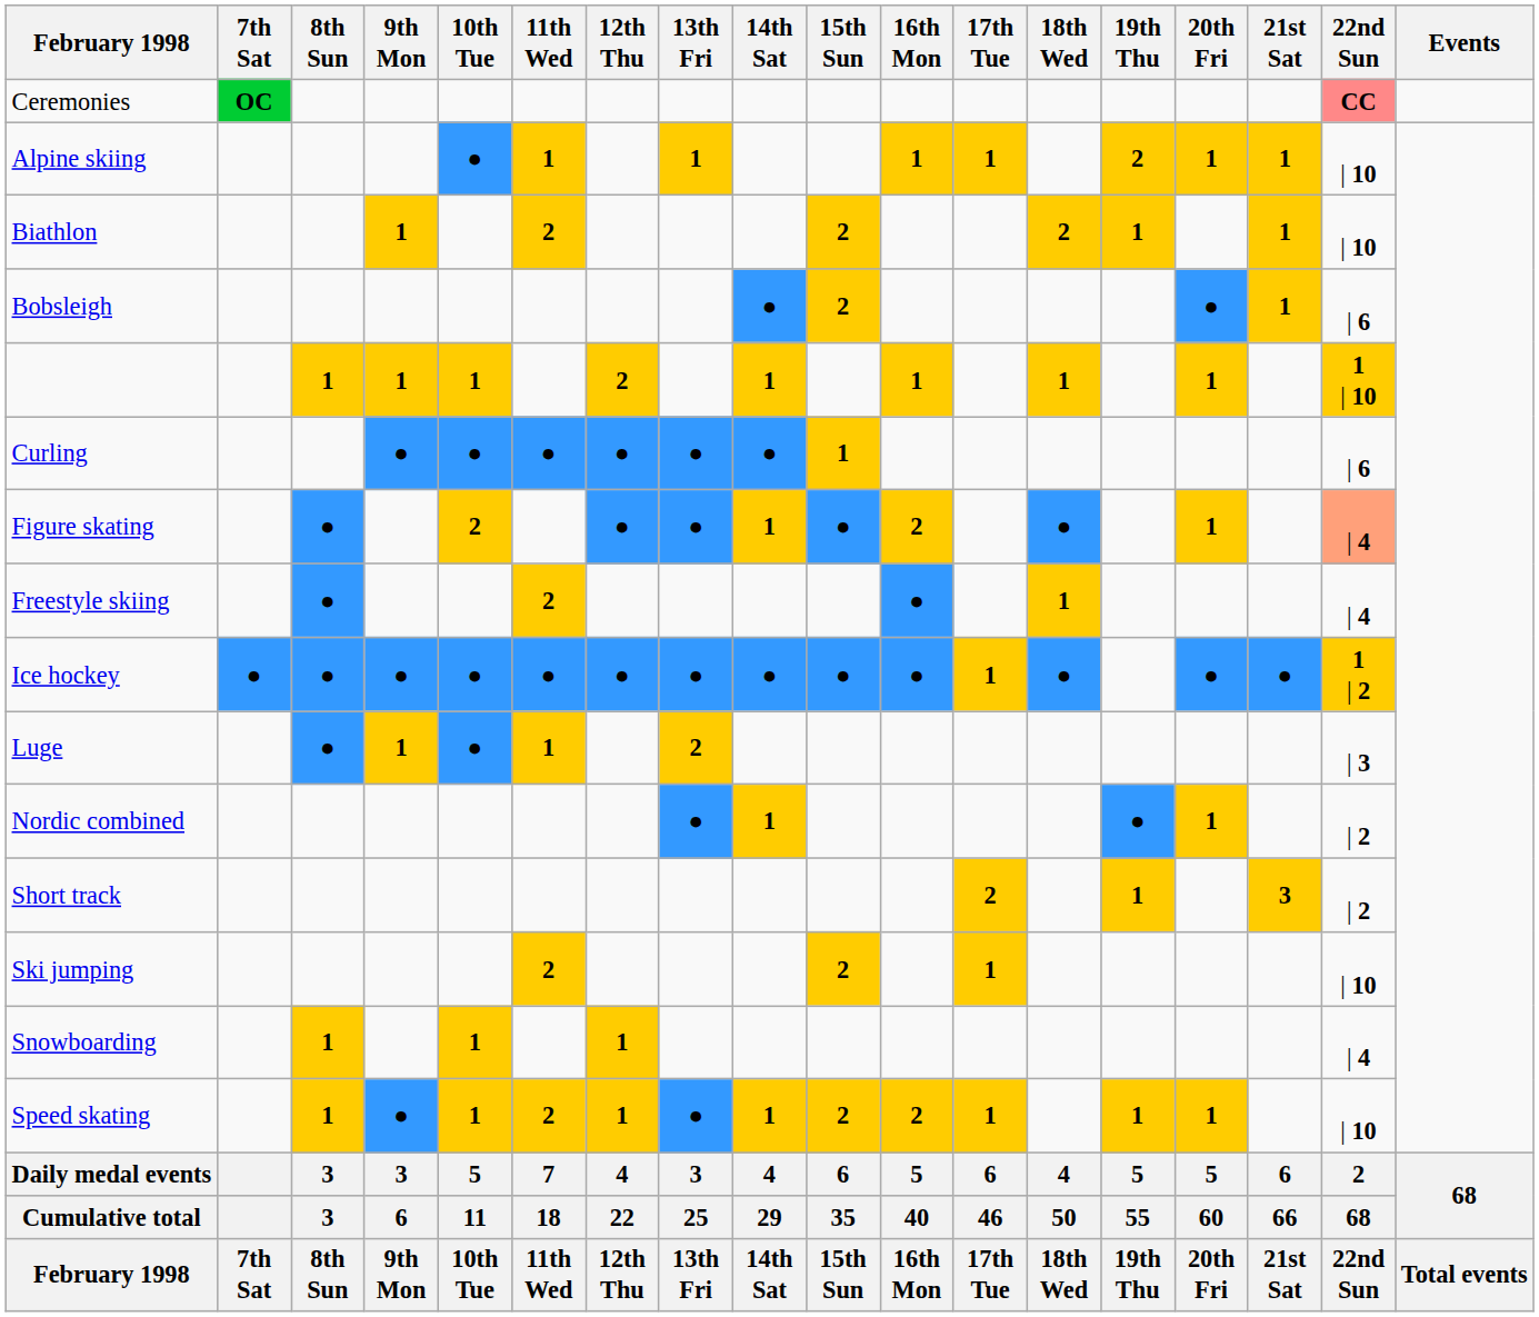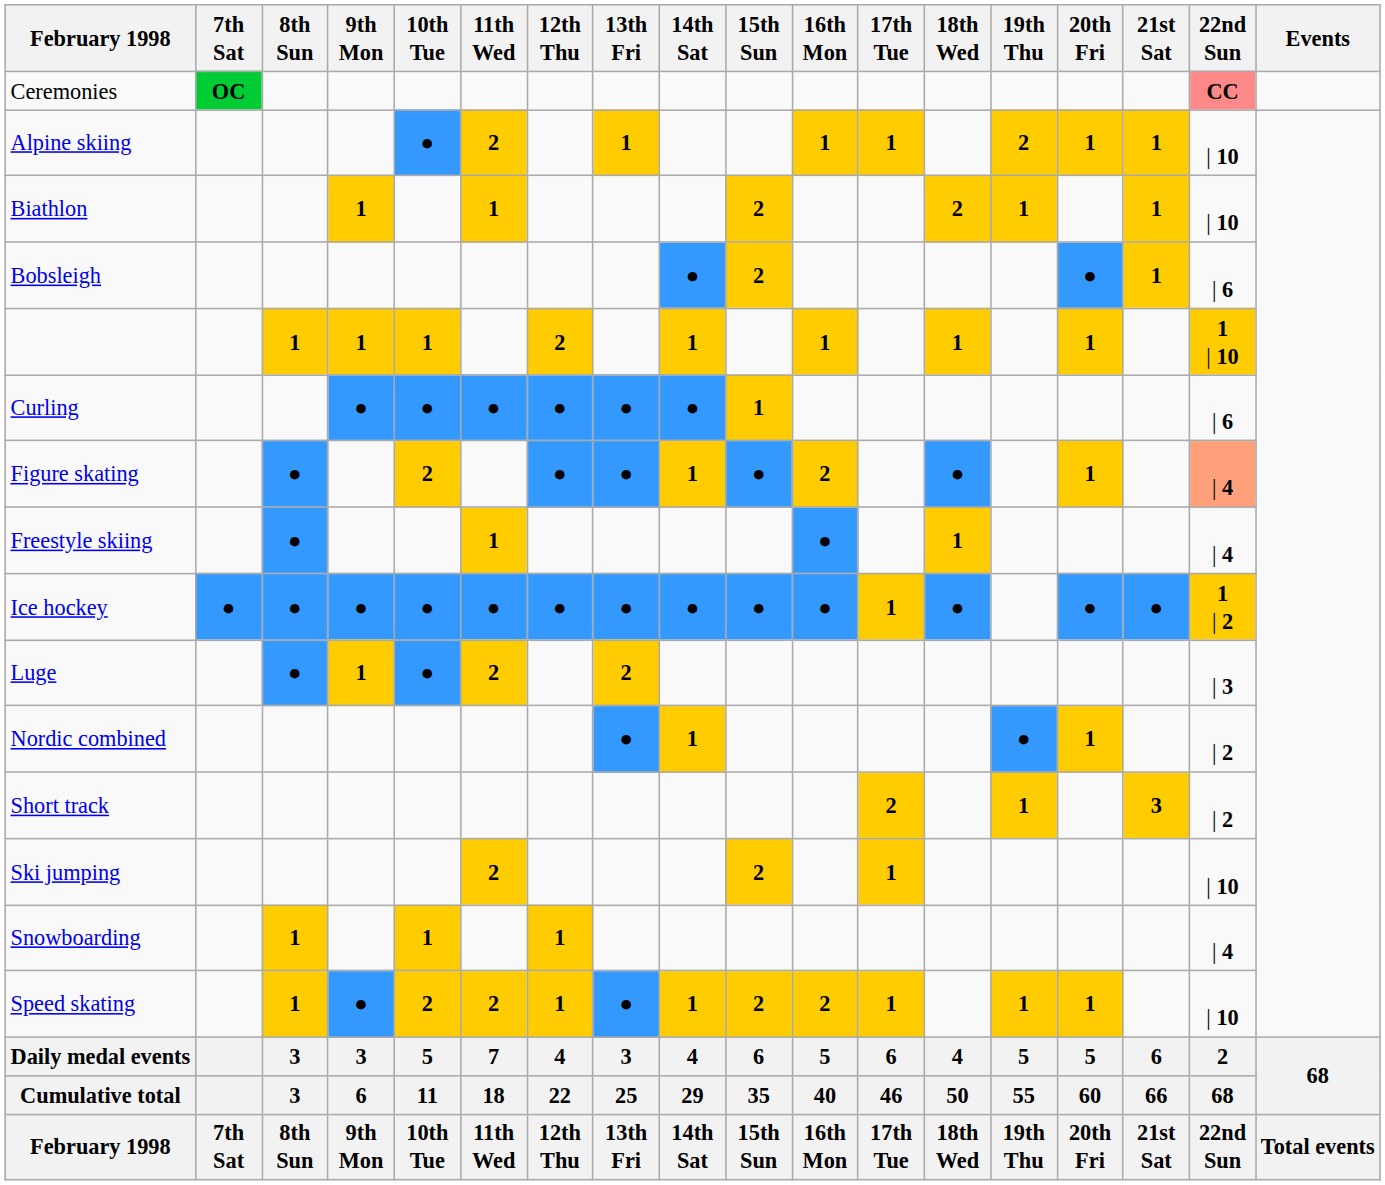Alpine skiing | 11th Wed: 1 -> 2
Biathlon | 11th Wed: 2 -> 1
Freestyle skiing | 11th Wed: 2 -> 1
Luge | 11th Wed: 1 -> 2
Speed skating | 10th Tue: 1 -> 2
